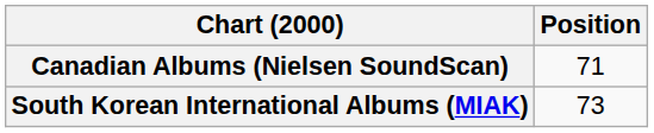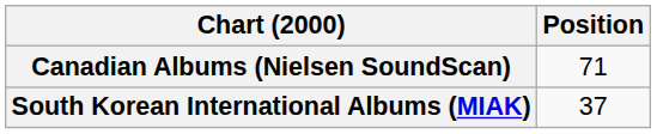South Korean International Albums (MIAK) | Position: 73 -> 37
